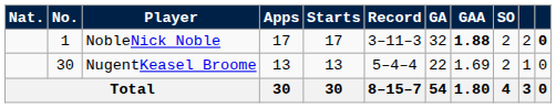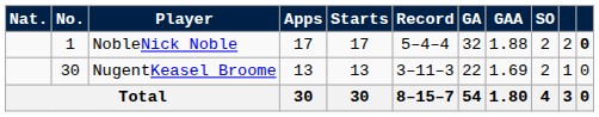NobleNick Noble | Record: 3–11–3 -> 5–4–4
NobleNick Noble | GAA: bold -> normal
NugentKeasel Broome | Record: 5–4–4 -> 3–11–3
